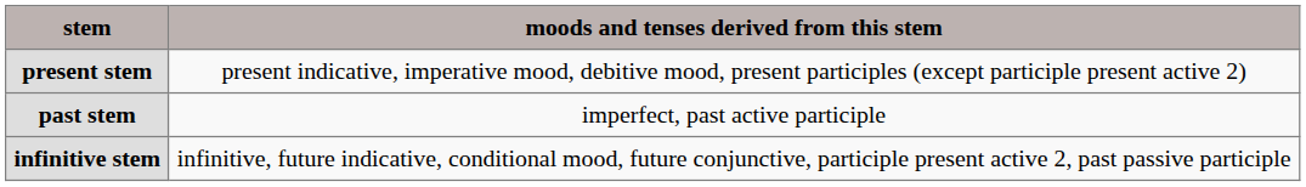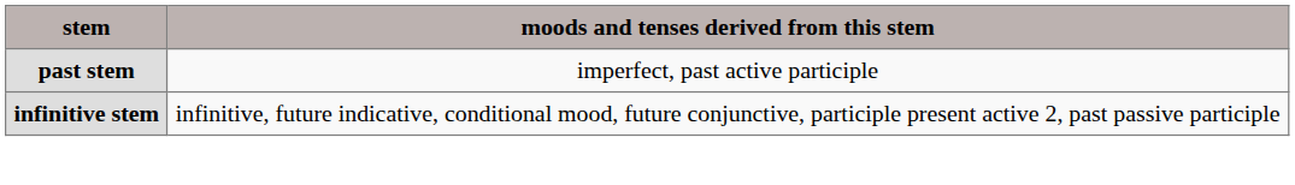- row: present stem | present indicative, imperative mood, debitive mood, present participles (except participle present active 2)
